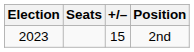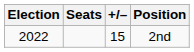2nd | Election: 2023 -> 2022
